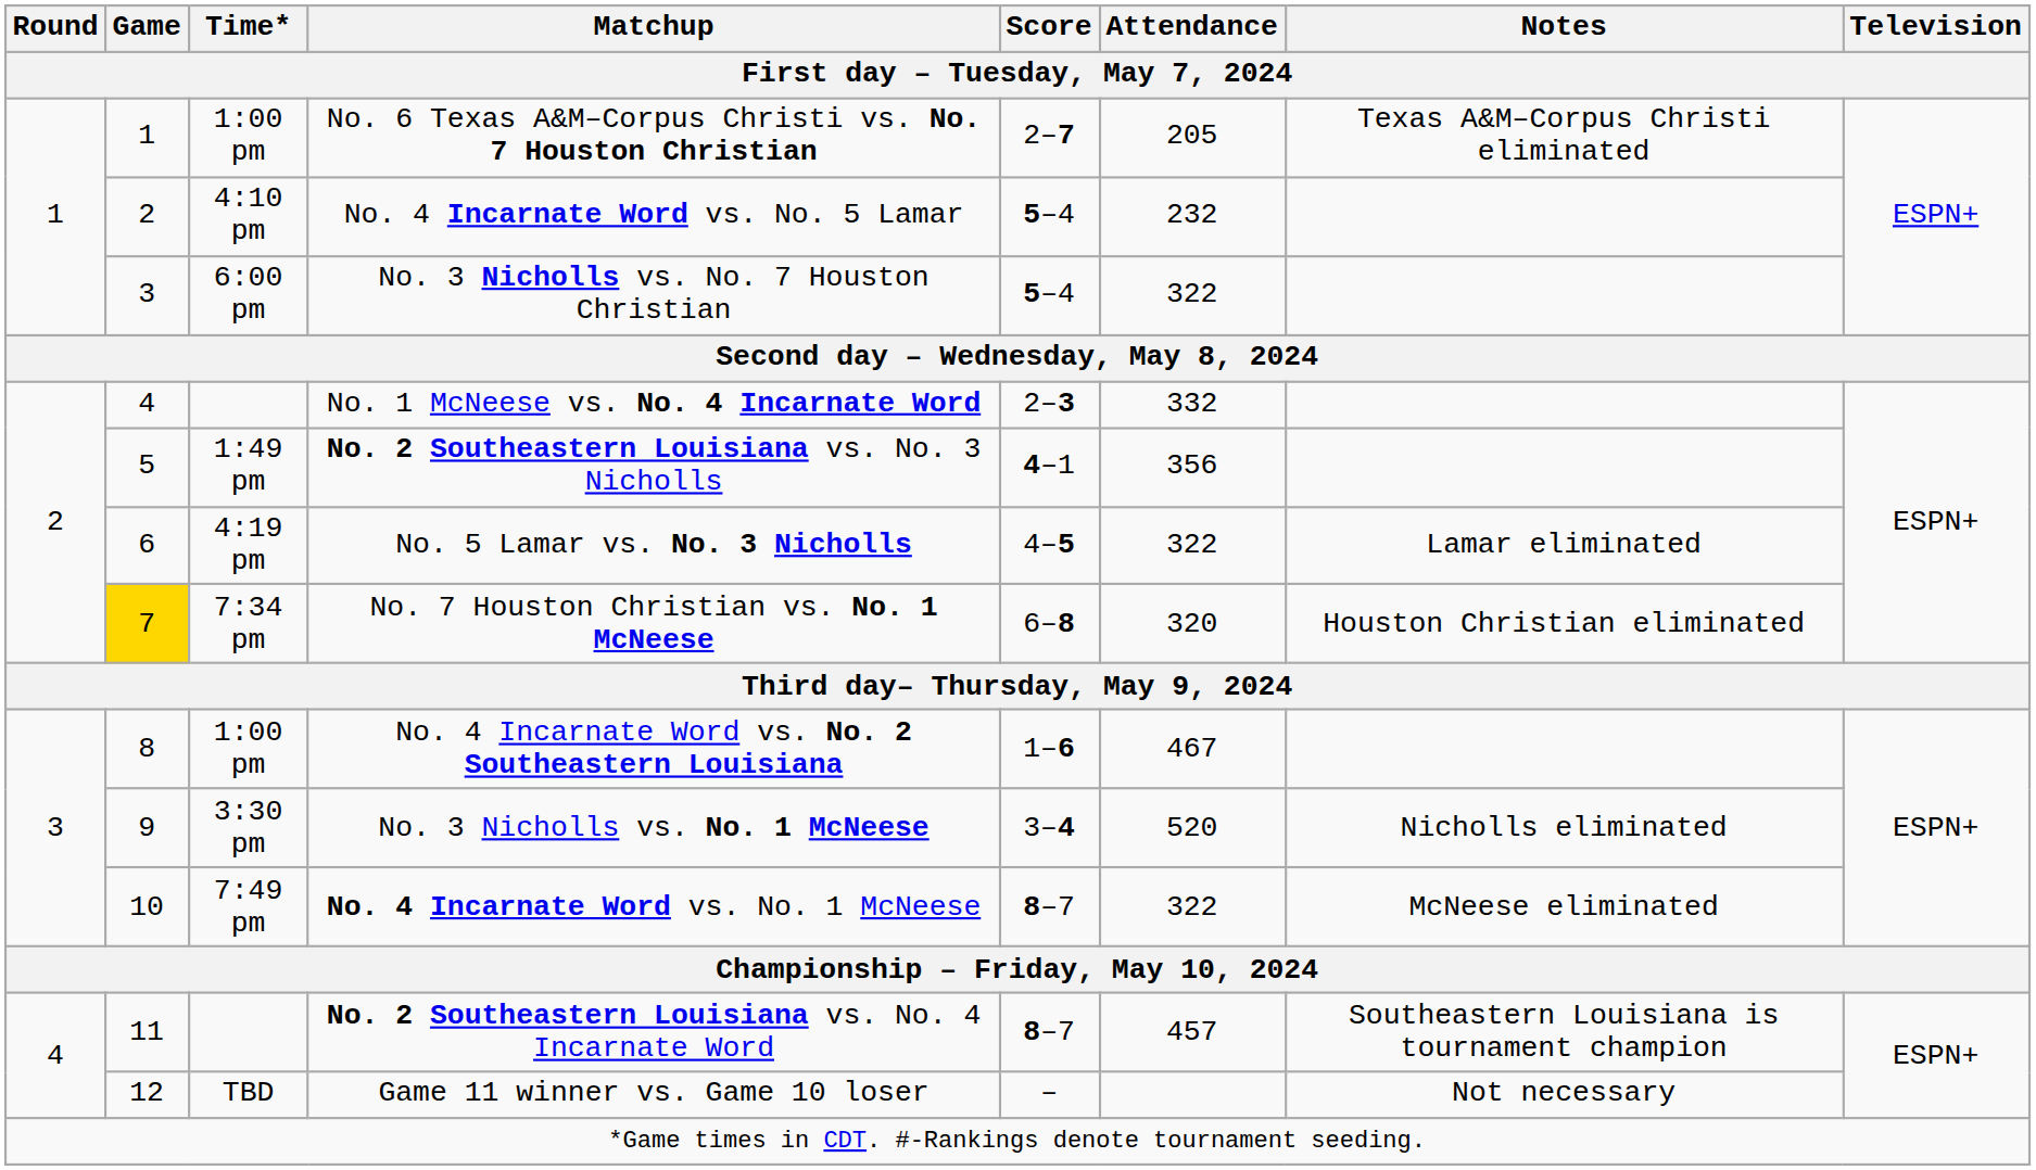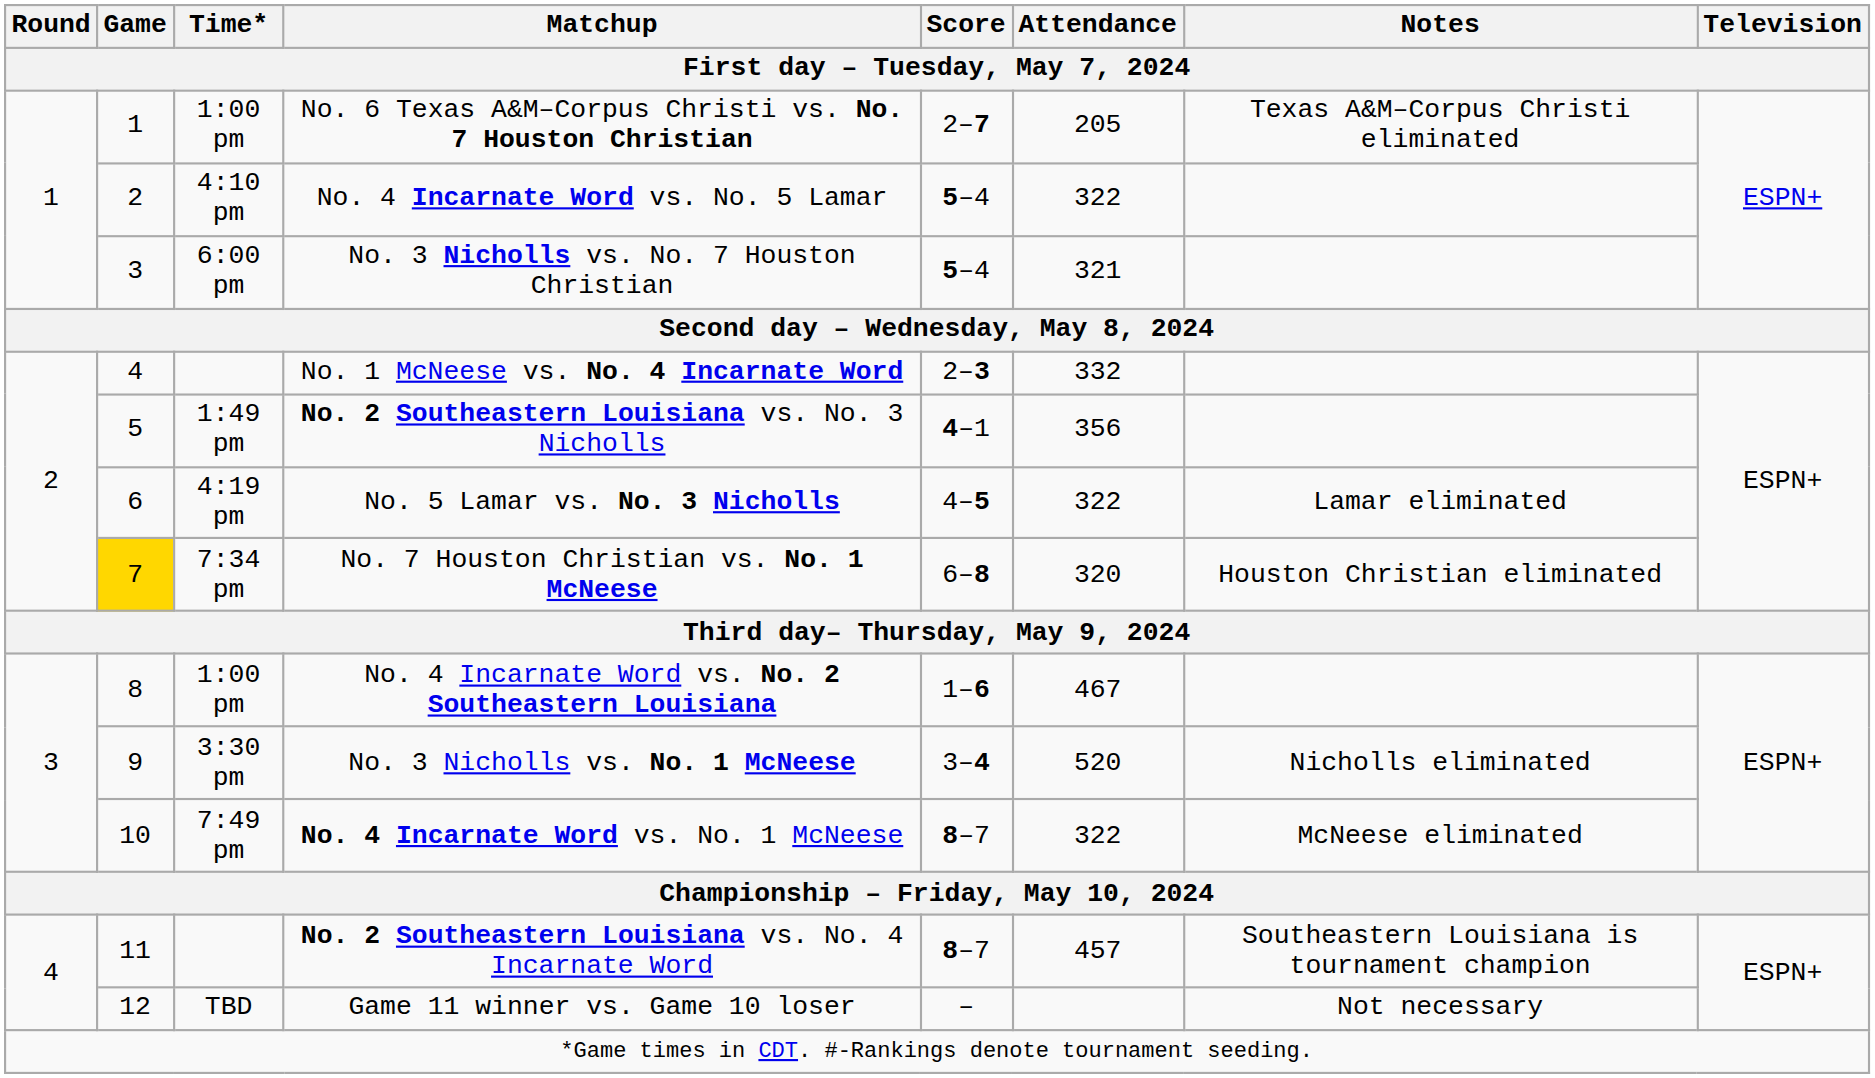No. 4 Incarnate Word vs. No. 5 Lamar | Attendance: 232 -> 322
No. 3 Nicholls vs. No. 7 Houston Christian | Attendance: 322 -> 321
